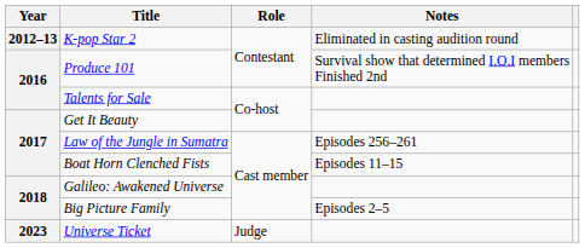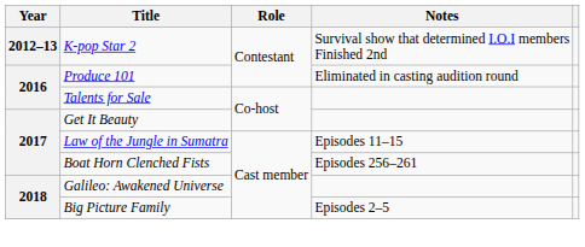K-pop Star 2 | Notes: Eliminated in casting audition round -> Survival show that determined I.O.I members Finished 2nd
Produce 101 | Notes: Survival show that determined I.O.I members Finished 2nd -> Eliminated in casting audition round
Law of the Jungle in Sumatra | Notes: Episodes 256–261 -> Episodes 11–15
Boat Horn Clenched Fists | Notes: Episodes 11–15 -> Episodes 256–261
- row: 2023 | Universe Ticket | Judge
